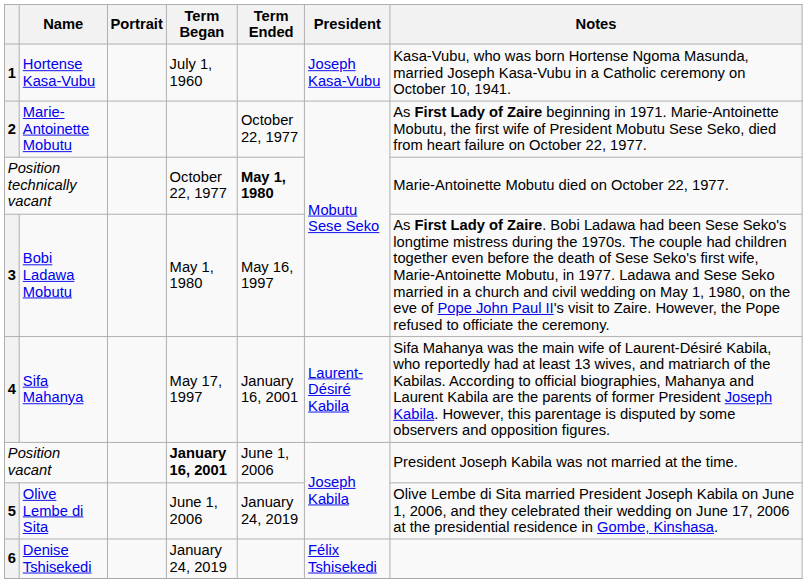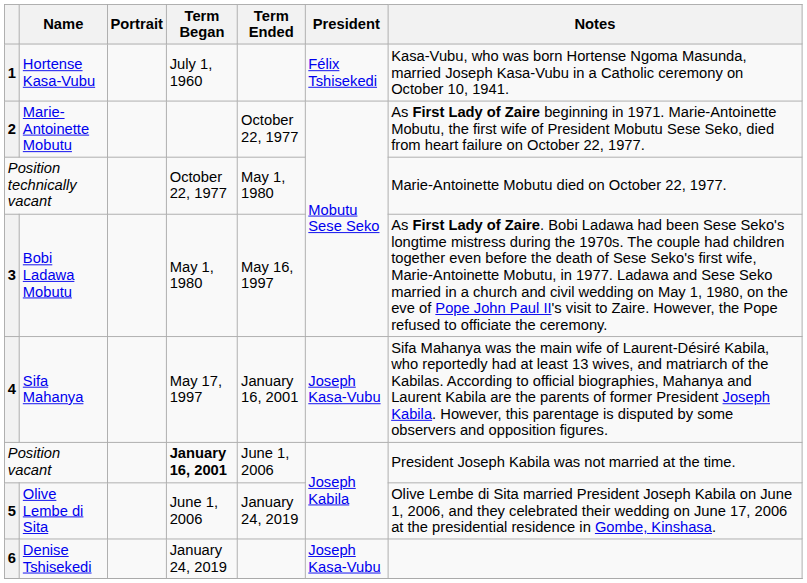Hortense Kasa-Vubu | President: Joseph Kasa-Vubu -> Félix Tshisekedi
Position technically vacant | Term Ended: bold -> normal
Sifa Mahanya | President: Laurent-Désiré Kabila -> Joseph Kasa-Vubu
Denise Tshisekedi | President: Félix Tshisekedi -> Joseph Kasa-Vubu
